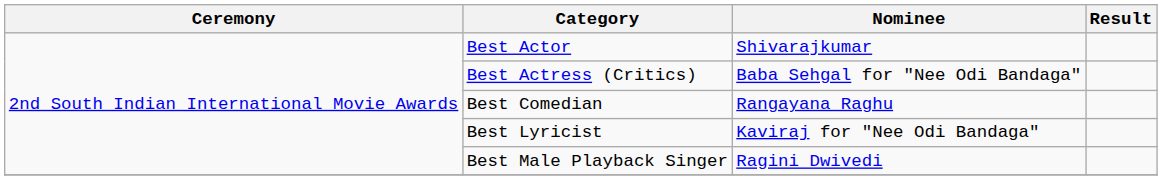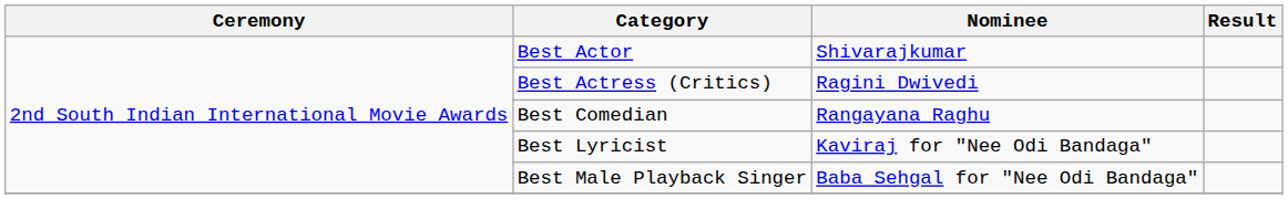Best Actress (Critics) | Nominee: Baba Sehgal for "Nee Odi Bandaga" -> Ragini Dwivedi
Best Male Playback Singer | Nominee: Ragini Dwivedi -> Baba Sehgal for "Nee Odi Bandaga"
